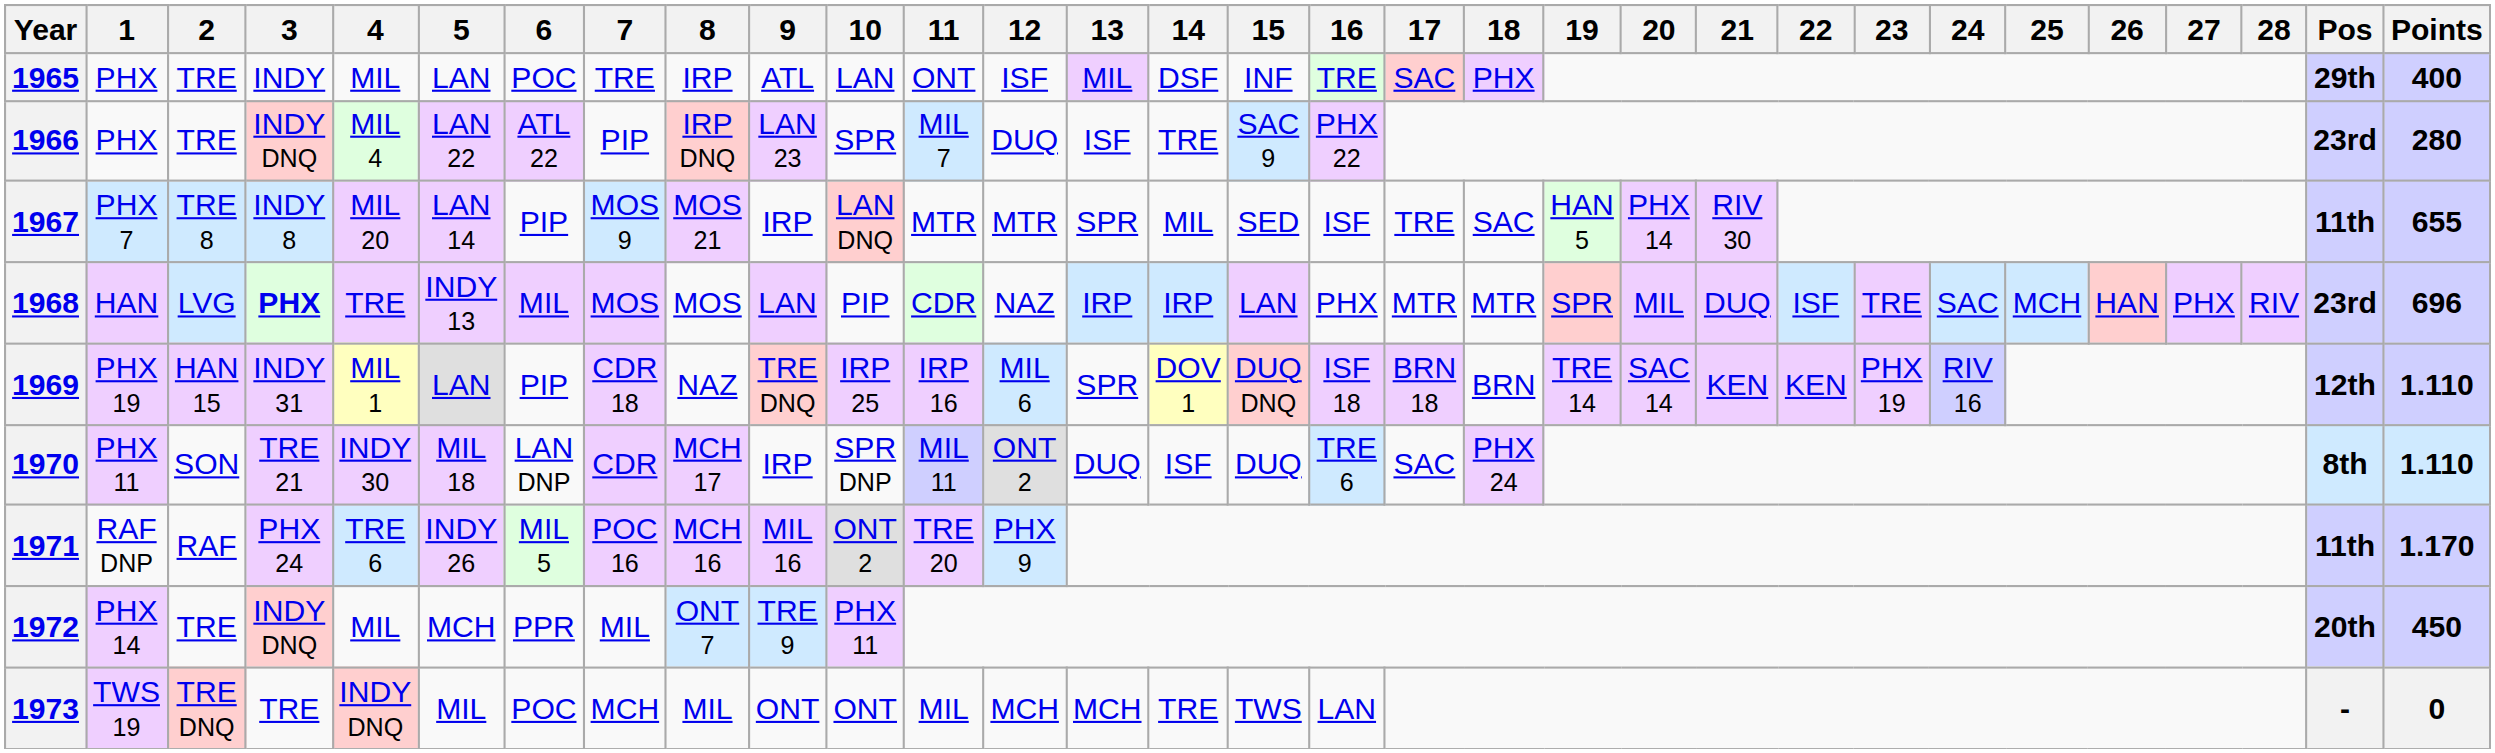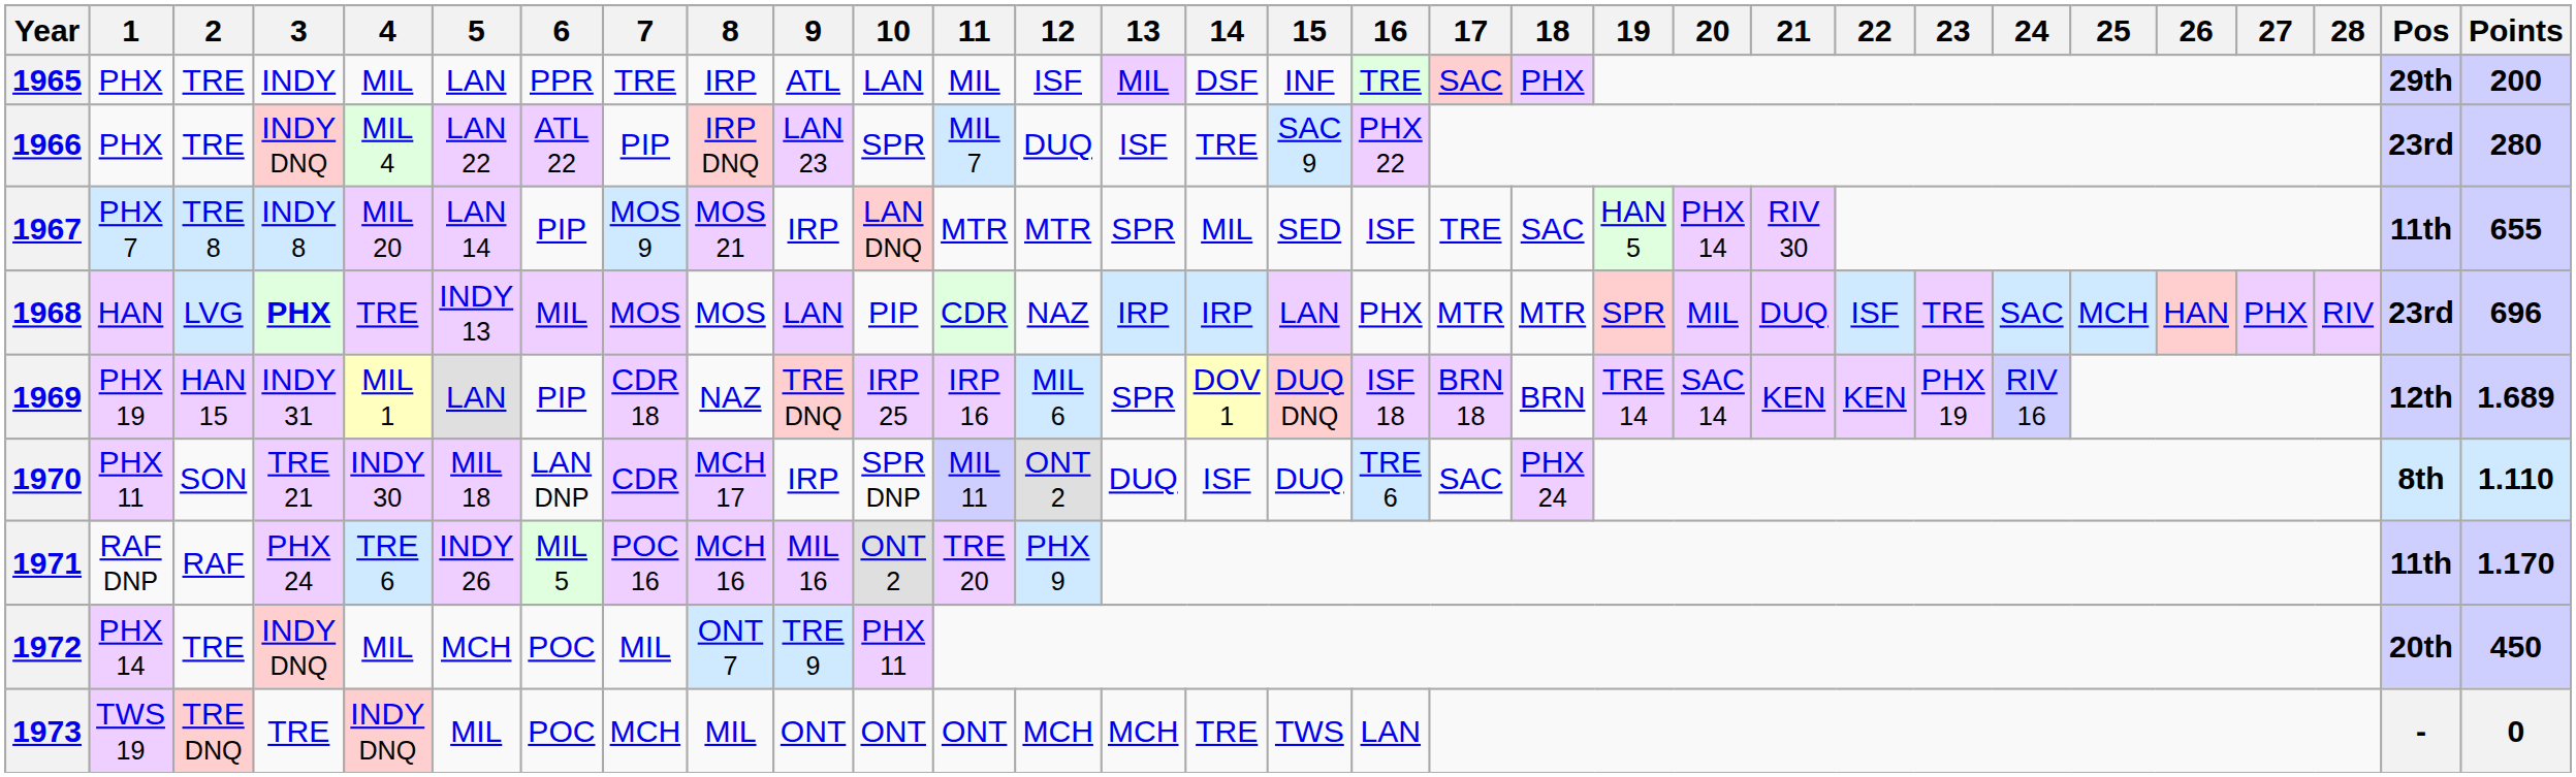1965 | 6: POC -> PPR
1965 | 11: ONT -> MIL
1965 | Points: 400 -> 200
1969 | Points: 1.110 -> 1.689
1972 | 6: PPR -> POC
1973 | 11: MIL -> ONT
